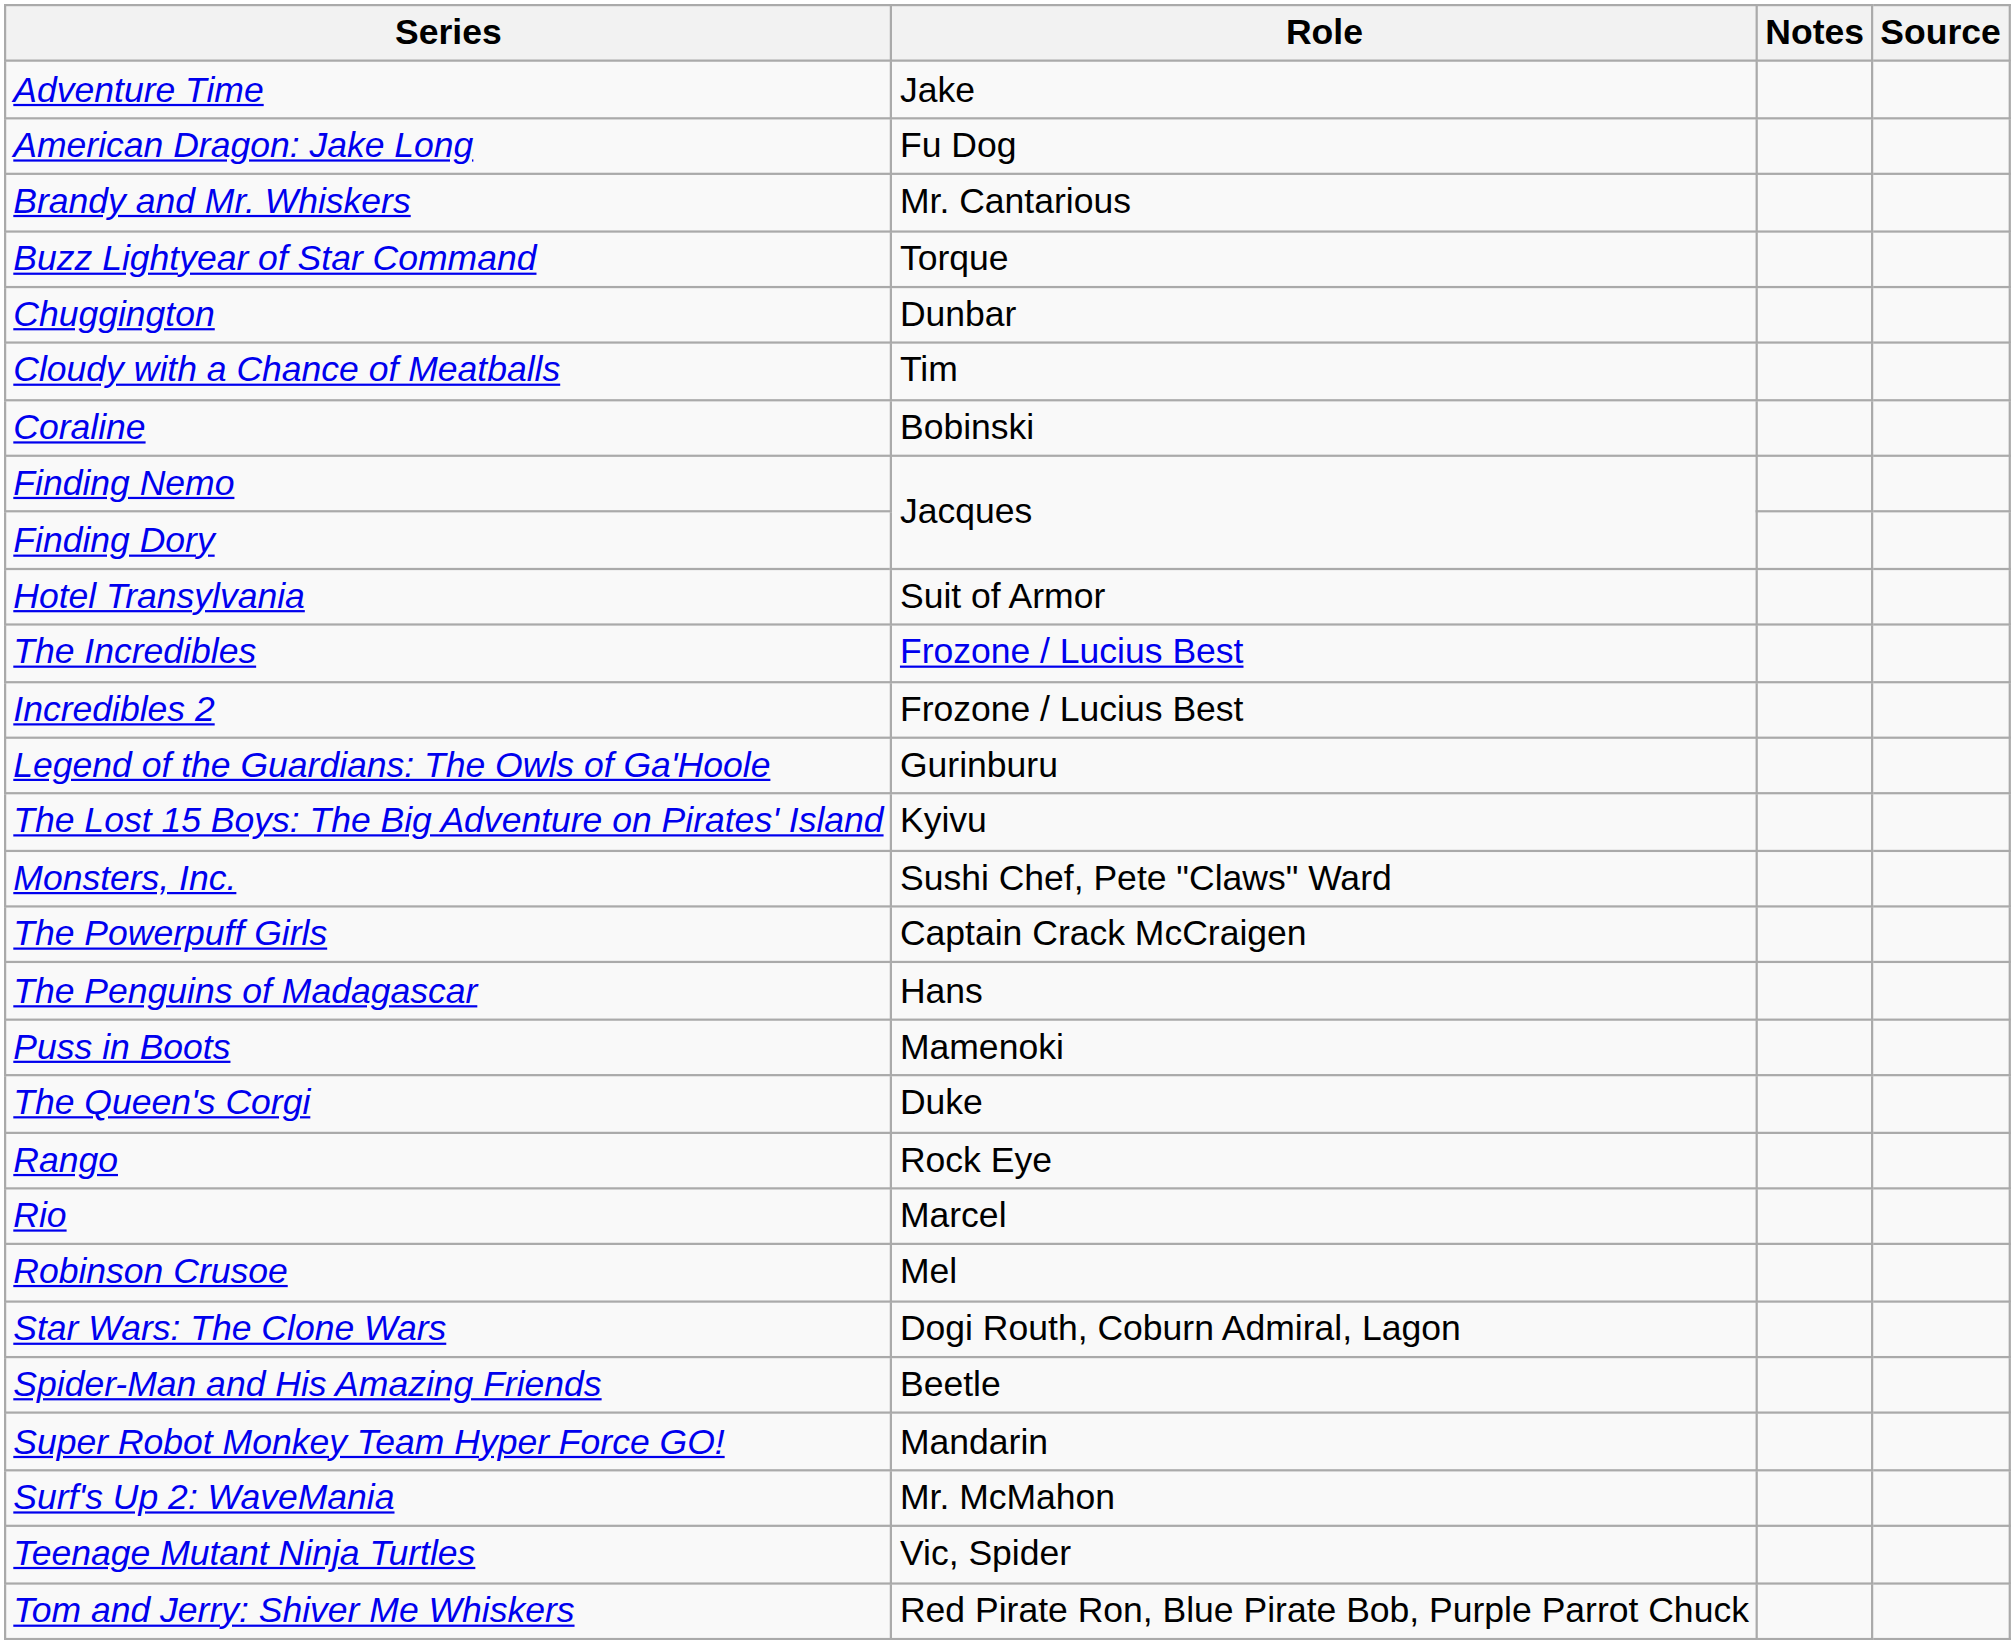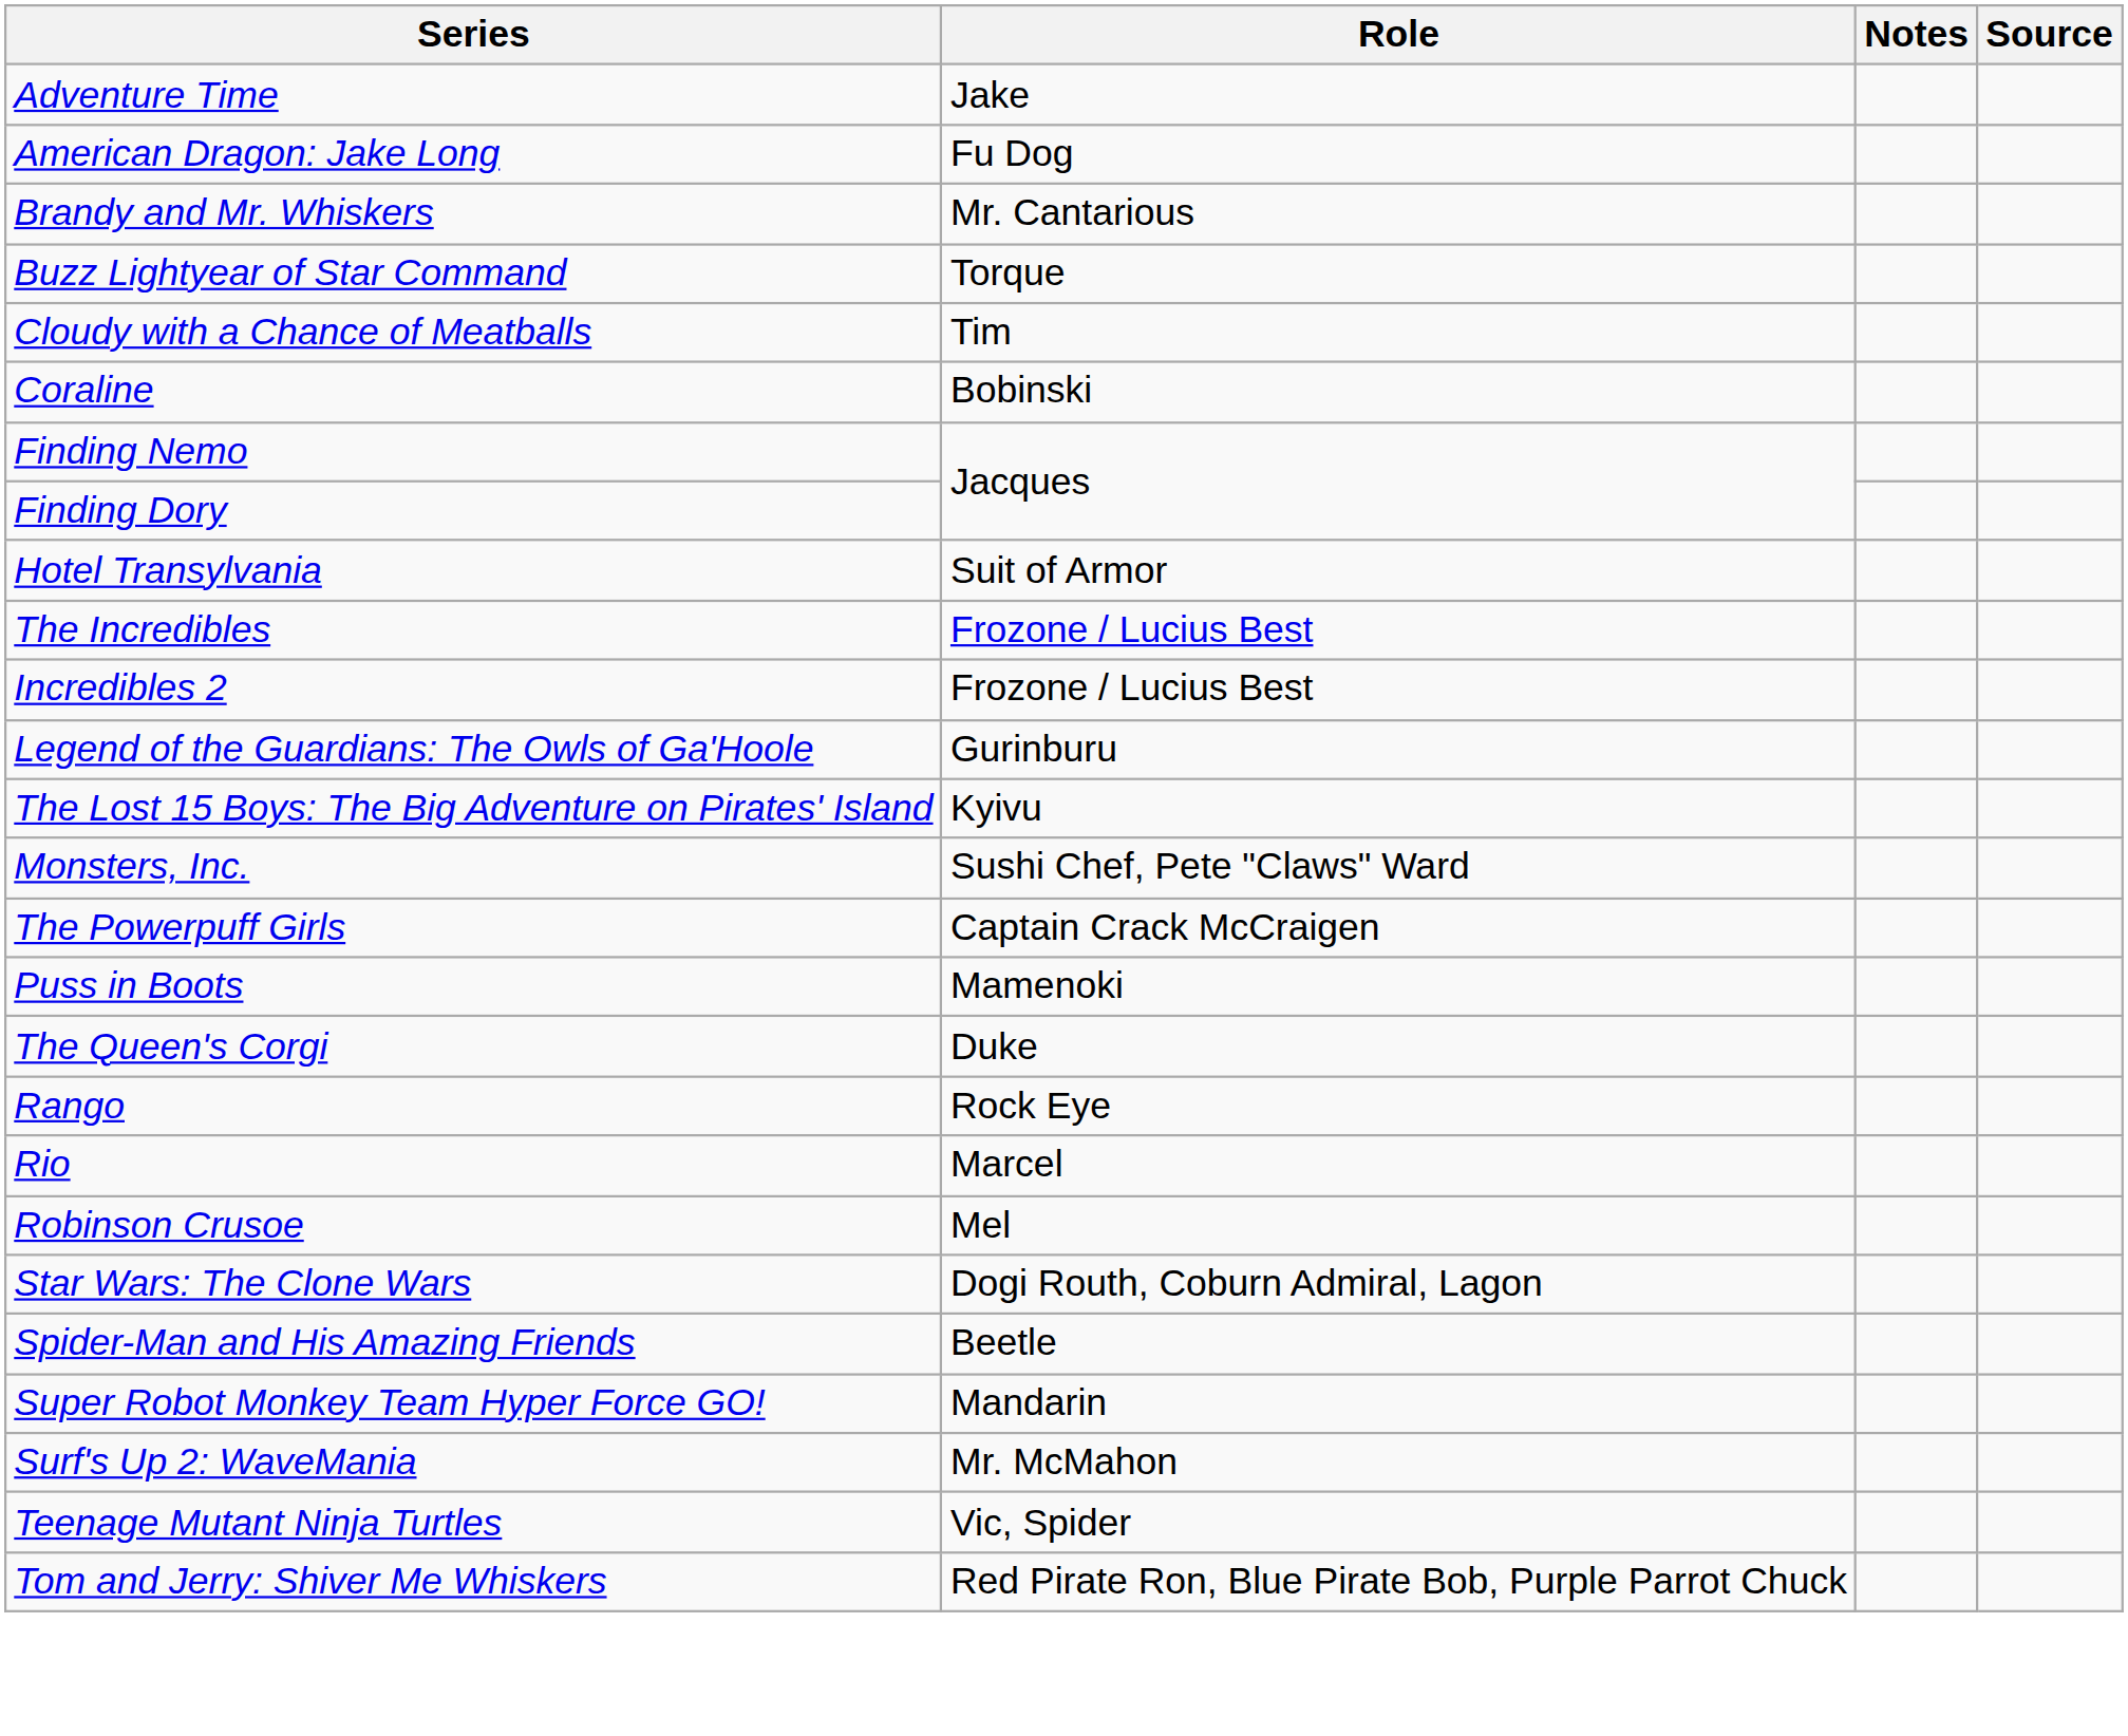- row: Chuggington | Dunbar
- row: The Penguins of Madagascar | Hans
